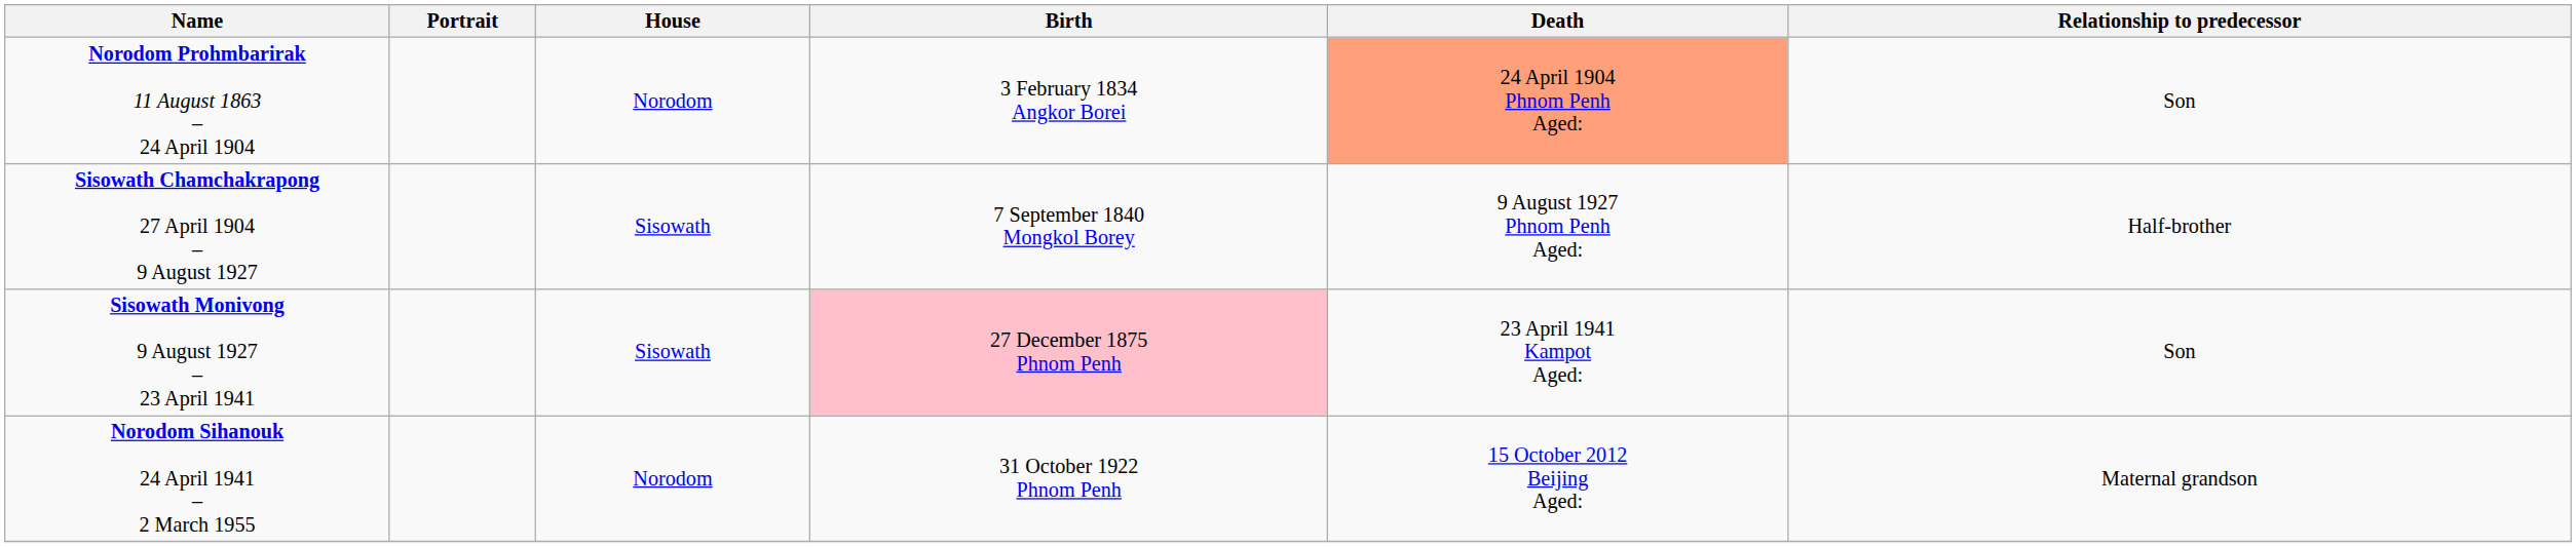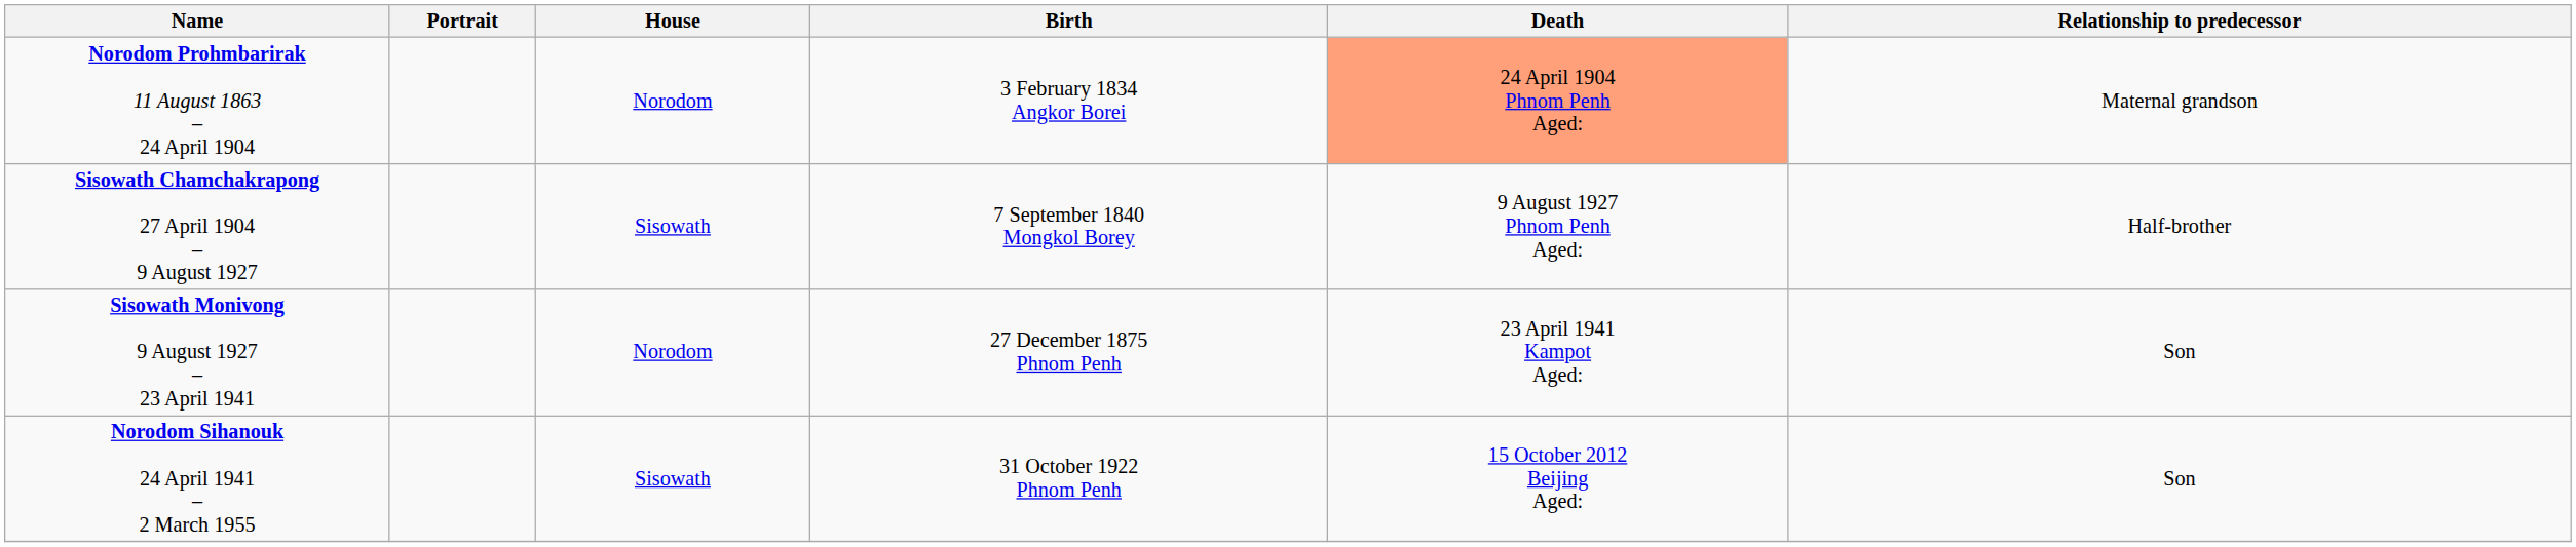Norodom Prohmbarirak 11 August 1863 – 24 April 1904 | Relationship to predecessor: Son -> Maternal grandson
Sisowath Monivong 9 August 1927 – 23 April 1941 | House: Sisowath -> Norodom
Sisowath Monivong 9 August 1927 – 23 April 1941 | Birth: pink background -> no background
Norodom Sihanouk 24 April 1941 – 2 March 1955 | House: Norodom -> Sisowath
Norodom Sihanouk 24 April 1941 – 2 March 1955 | Relationship to predecessor: Maternal grandson -> Son
